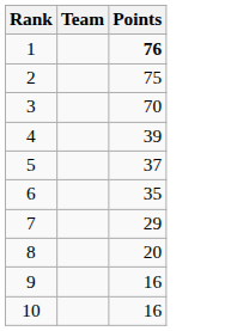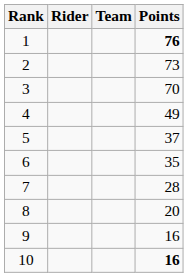+ column: Rider
2 | Points: 75 -> 73
4 | Points: 39 -> 49
7 | Points: 29 -> 28
10 | Points: normal -> bold
